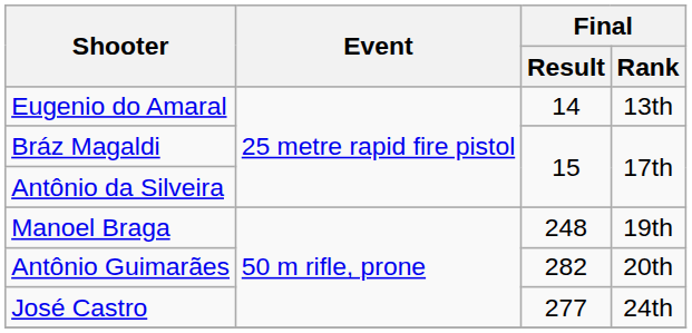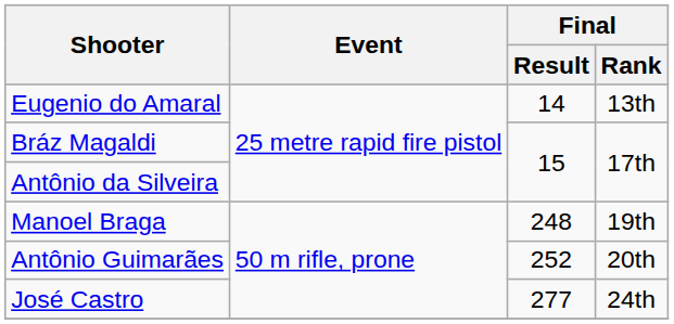Antônio Guimarães | Final / Result: 282 -> 252
